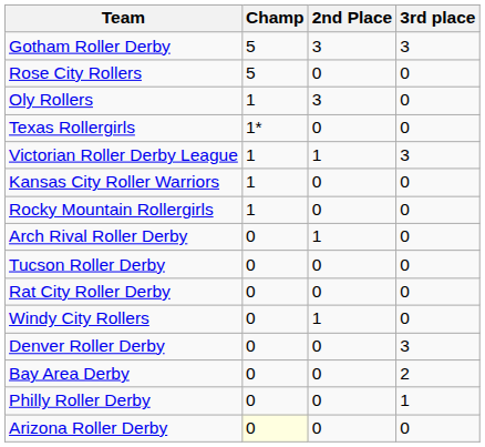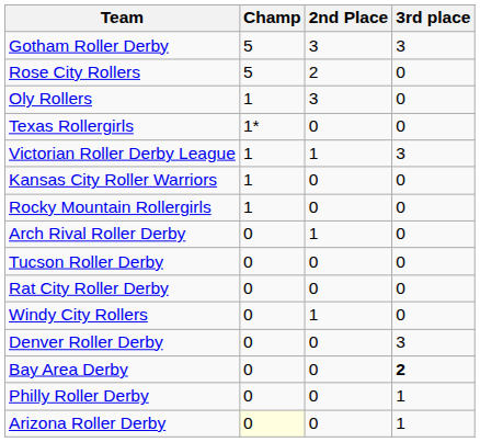Rose City Rollers | 2nd Place: 0 -> 2
Bay Area Derby | 3rd place: normal -> bold
Arizona Roller Derby | 3rd place: 0 -> 1
